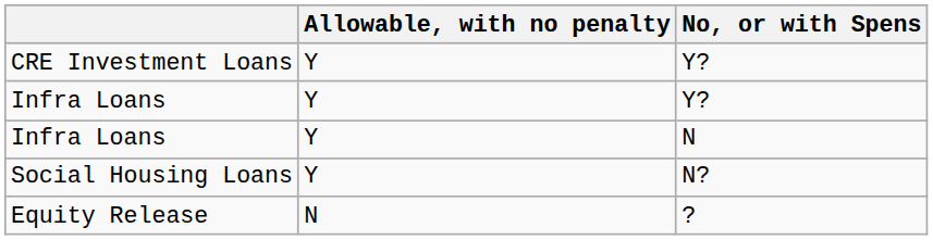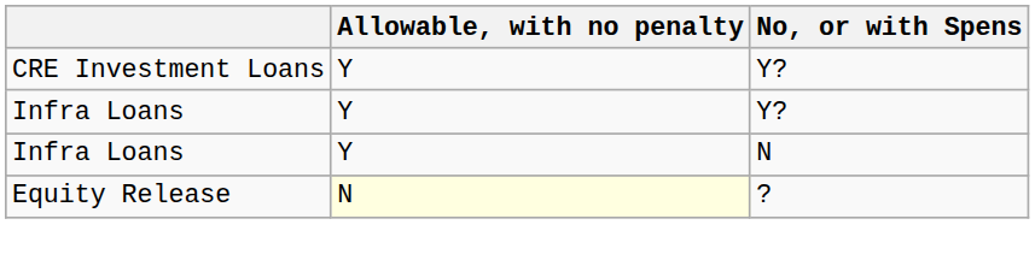- row: Social Housing Loans | Y | N?
Equity Release | Allowable, with no penalty: no background -> lightyellow background
